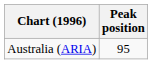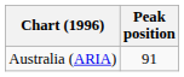Australia (ARIA) | Peak position: 95 -> 91
